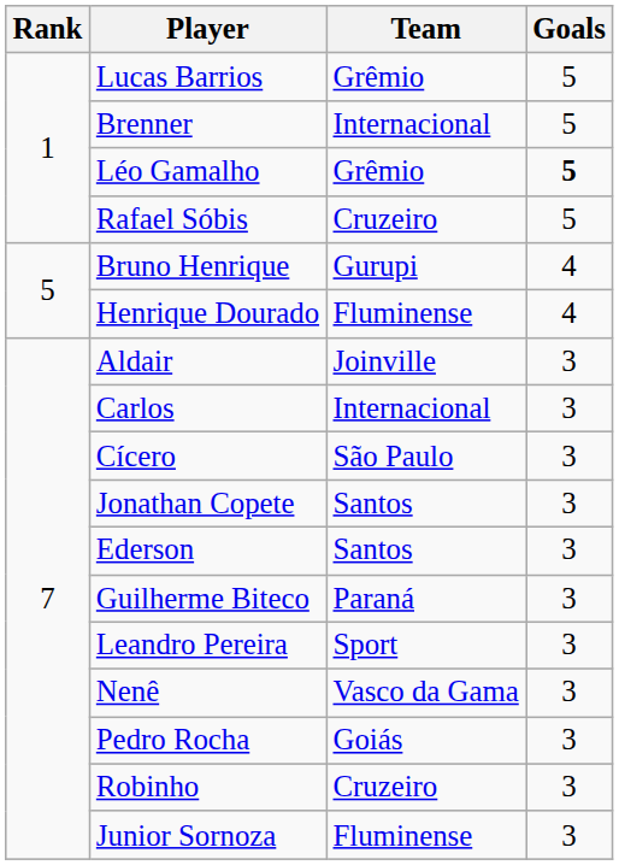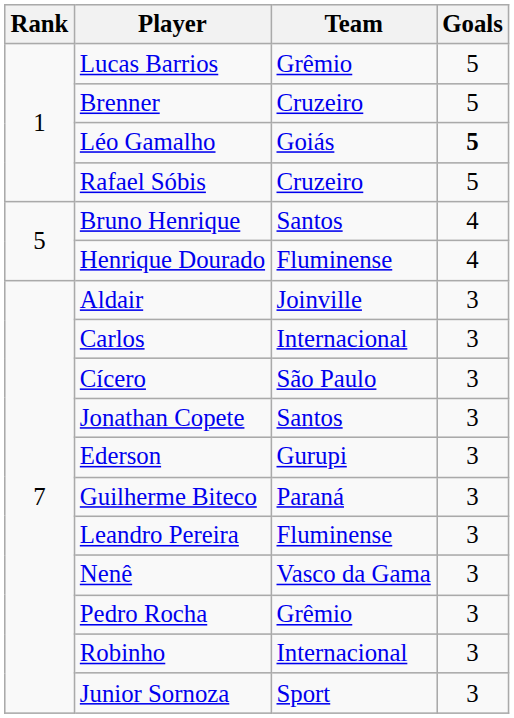Brenner | Team: Internacional -> Cruzeiro
Léo Gamalho | Team: Grêmio -> Goiás
Bruno Henrique | Team: Gurupi -> Santos
Ederson | Team: Santos -> Gurupi
Leandro Pereira | Team: Sport -> Fluminense
Pedro Rocha | Team: Goiás -> Grêmio
Robinho | Team: Cruzeiro -> Internacional
Junior Sornoza | Team: Fluminense -> Sport
